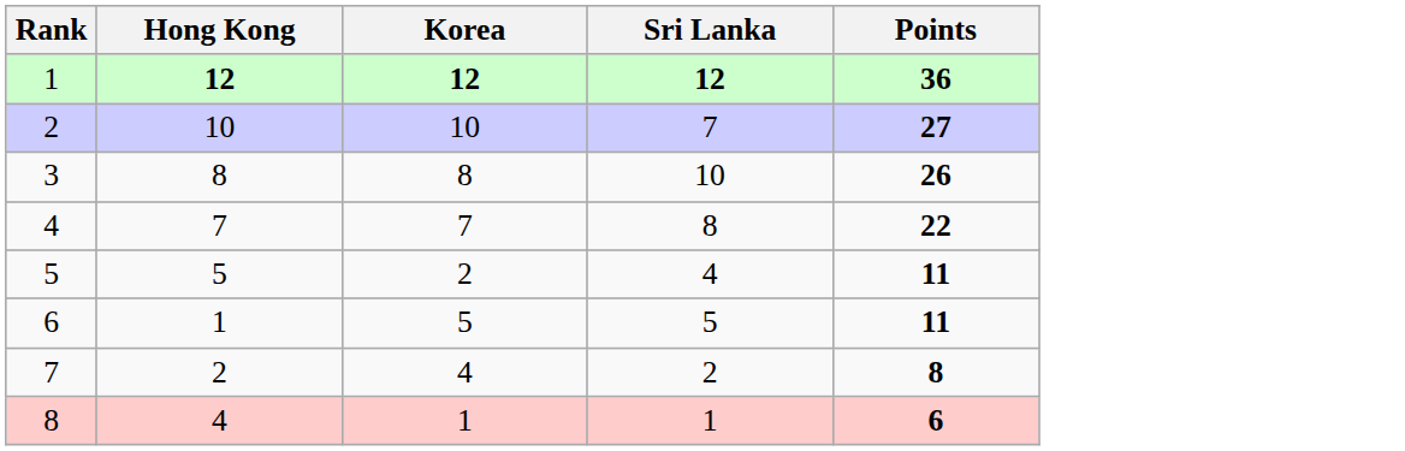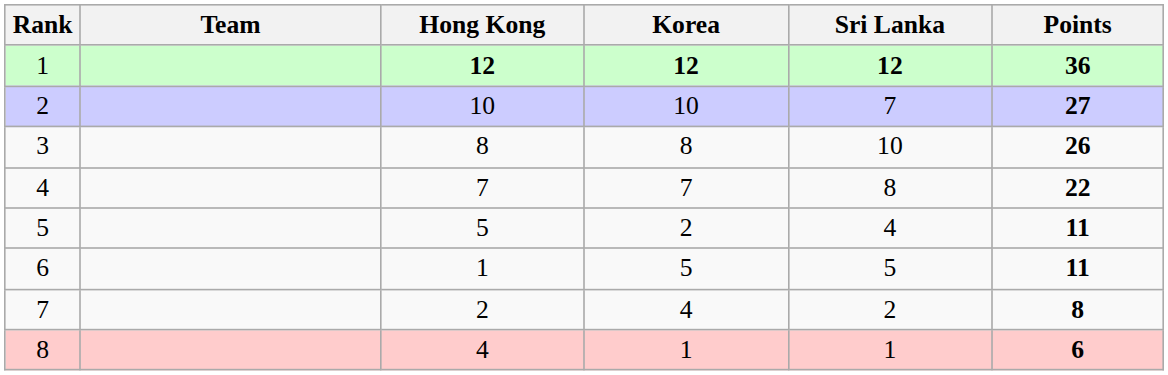+ column: Team
